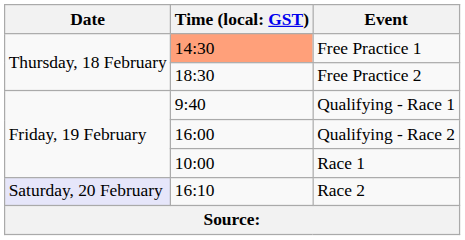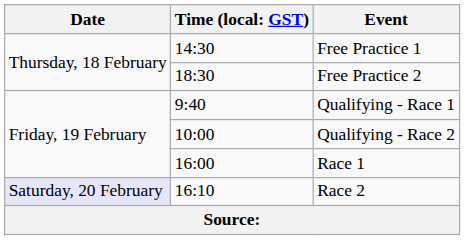Free Practice 1 | column 2: lightsalmon background -> no background
Qualifying - Race 2 | column 2: 16:00 -> 10:00
Race 1 | column 2: 10:00 -> 16:00
